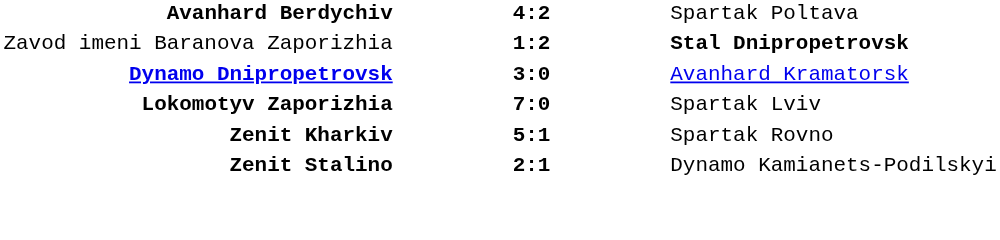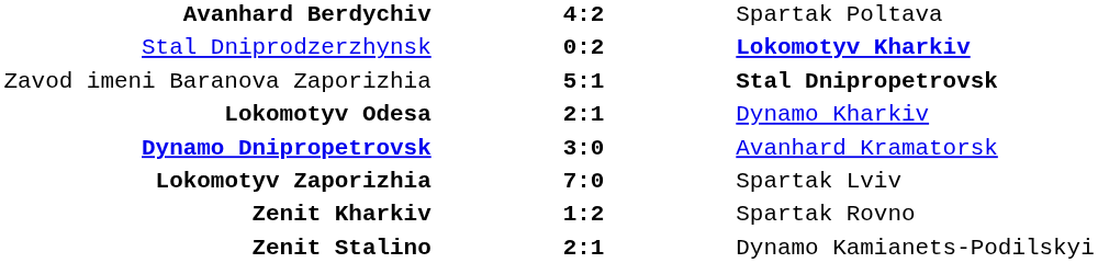+ row: Stal Dniprodzerzhynsk | 0:2 | Lokomotyv Kharkiv
Zavod imeni Baranova Zaporizhia | column 2: 1:2 -> 5:1
+ row: Lokomotyv Odesa | 2:1 | Dynamo Kharkiv
Zenit Kharkiv | column 2: 5:1 -> 1:2
